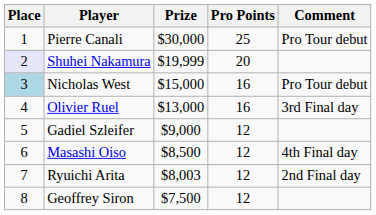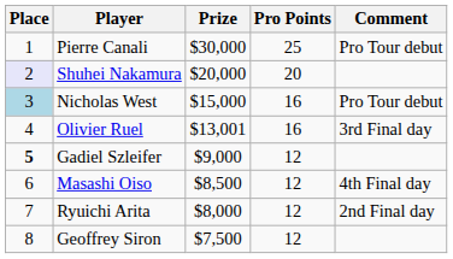Shuhei Nakamura | Prize: $19,999 -> $20,000
Olivier Ruel | Prize: $13,000 -> $13,001
Gadiel Szleifer | Place: normal -> bold
Ryuichi Arita | Prize: $8,003 -> $8,000
